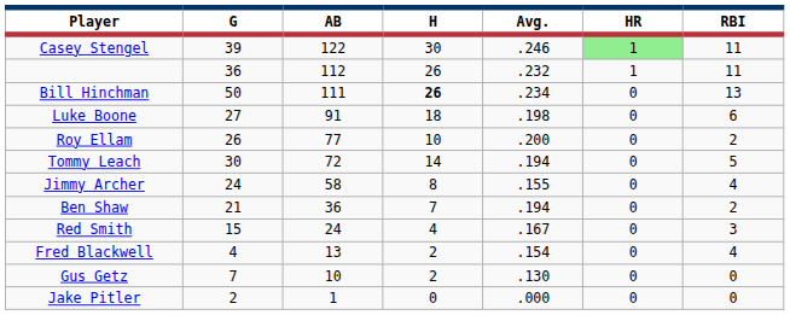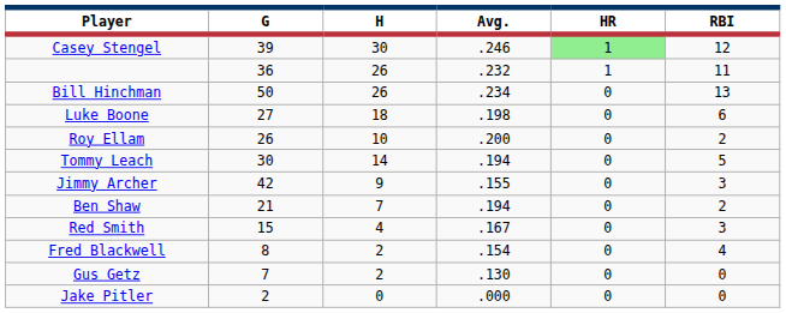- column: AB | 122 | 112 | 111 | 91 | 77 | 72 | 58 | 36 | 24 | 13 | 10 | 1
Casey Stengel | RBI: 11 -> 12
Bill Hinchman | H: bold -> normal
Jimmy Archer | G: 24 -> 42
Jimmy Archer | H: 8 -> 9
Jimmy Archer | RBI: 4 -> 3
Fred Blackwell | G: 4 -> 8
